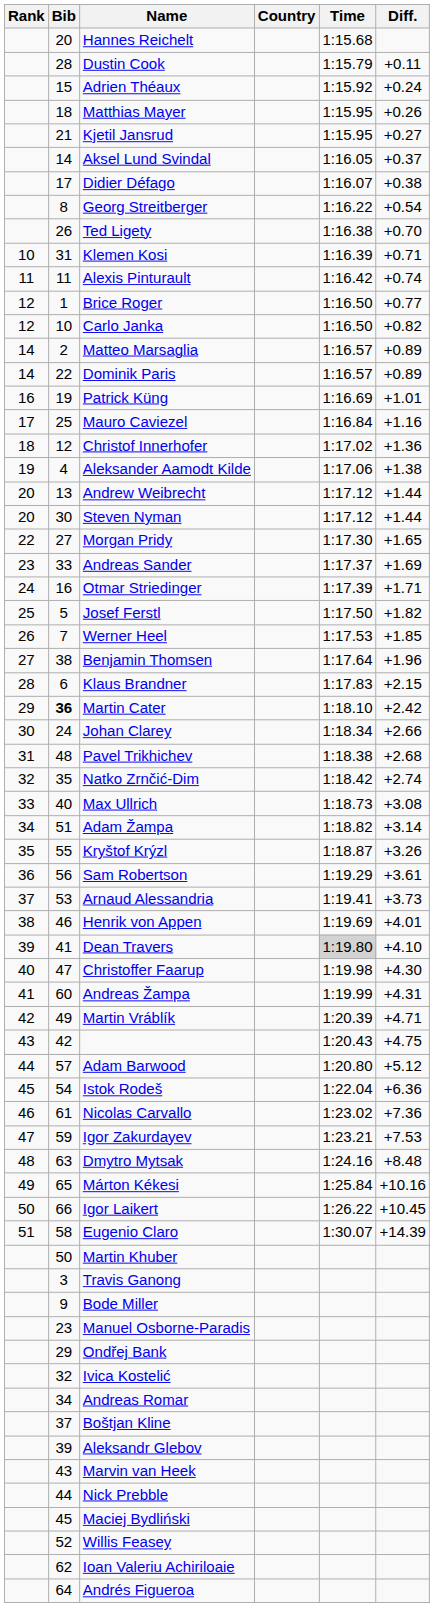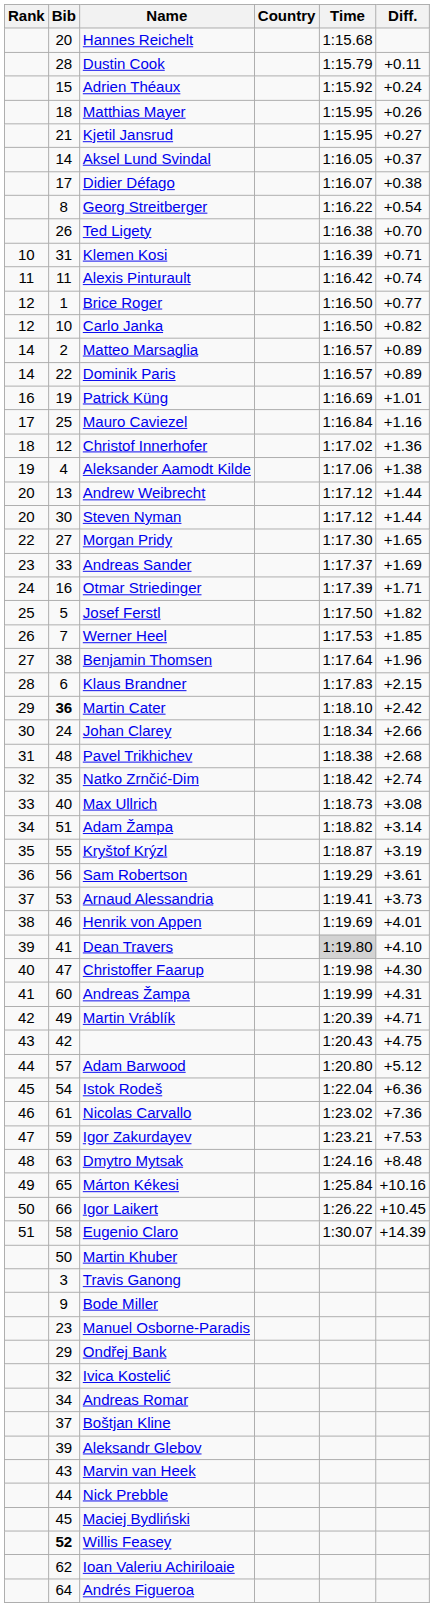Kryštof Krýzl | Diff.: +3.26 -> +3.19
Willis Feasey | Bib: normal -> bold
